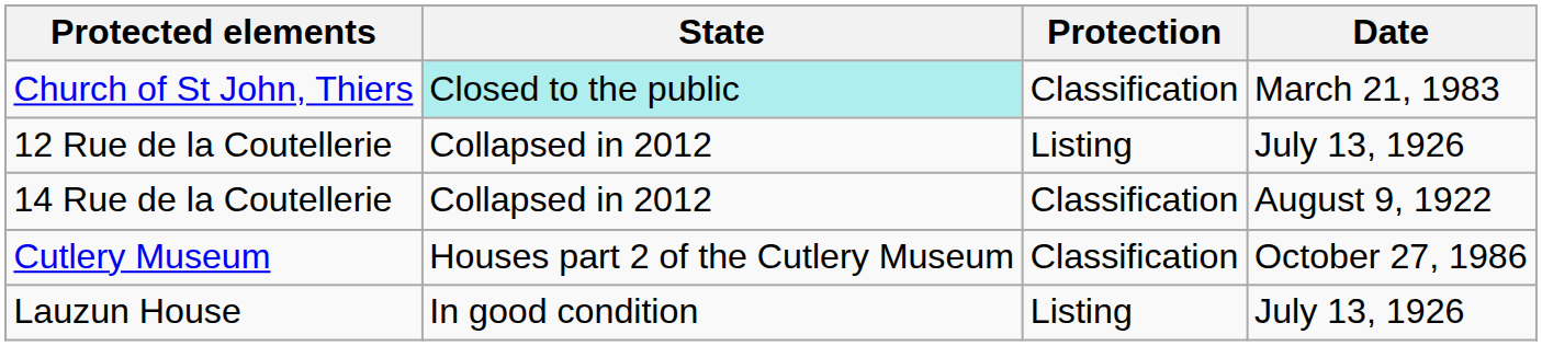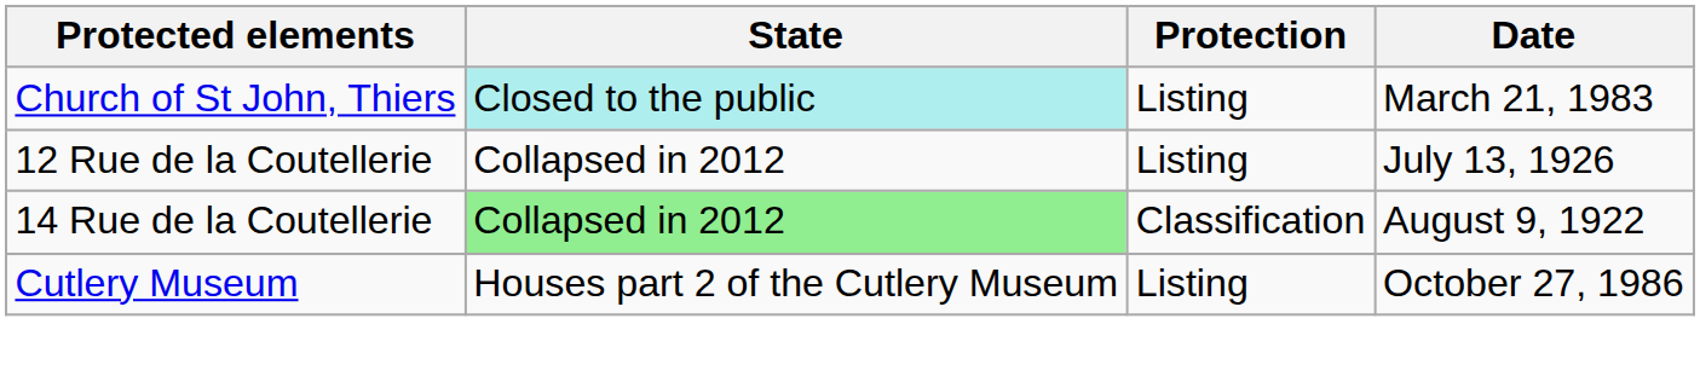Church of St John, Thiers | Protection: Classification -> Listing
14 Rue de la Coutellerie | State: no background -> lightgreen background
Cutlery Museum | Protection: Classification -> Listing
- row: Lauzun House | In good condition | Listing | July 13, 1926
